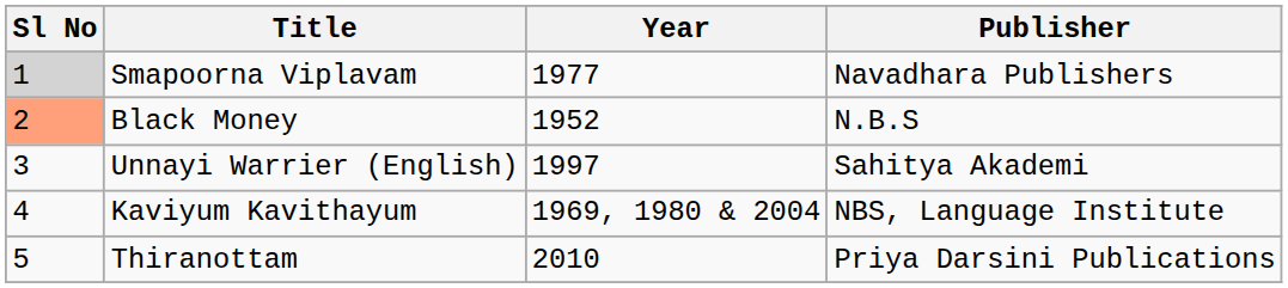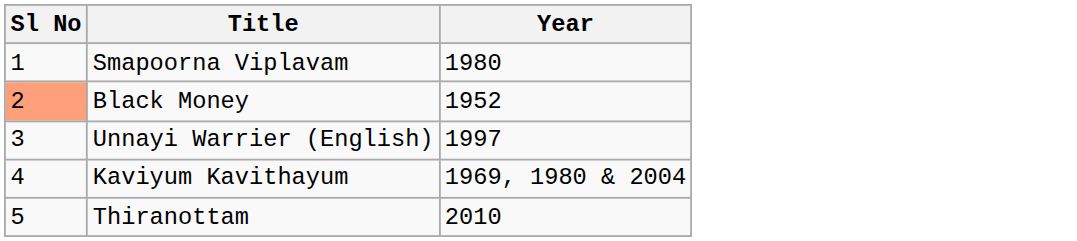- column: Publisher | Navadhara Publishers | N.B.S | Sahitya Akademi | NBS, Language Institute | Priya Darsini Publications
Smapoorna Viplavam | Sl No: lightgrey background -> no background
Smapoorna Viplavam | Year: 1977 -> 1980
